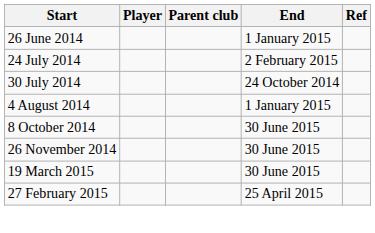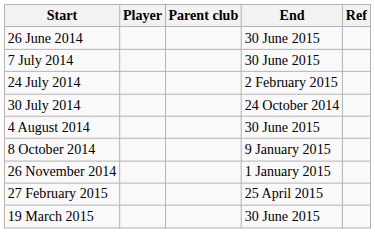26 June 2014 | End: 1 January 2015 -> 30 June 2015
+ row: 7 July 2014 | 30 June 2015
4 August 2014 | End: 1 January 2015 -> 30 June 2015
8 October 2014 | End: 30 June 2015 -> 9 January 2015
26 November 2014 | End: 30 June 2015 -> 1 January 2015
rows swapped: 27 February 2015 <-> 19 March 2015
